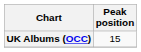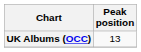UK Albums (OCC) | Peak position: 15 -> 13
